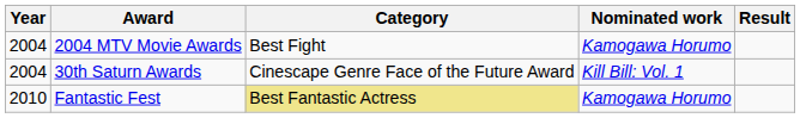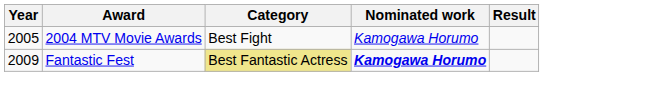2004 MTV Movie Awards | Year: 2004 -> 2005
- row: 2004 | 30th Saturn Awards | Cinescape Genre Face of the Future Award | Kill Bill: Vol. 1
Fantastic Fest | Year: 2010 -> 2009
Fantastic Fest | Nominated work: normal -> bold
